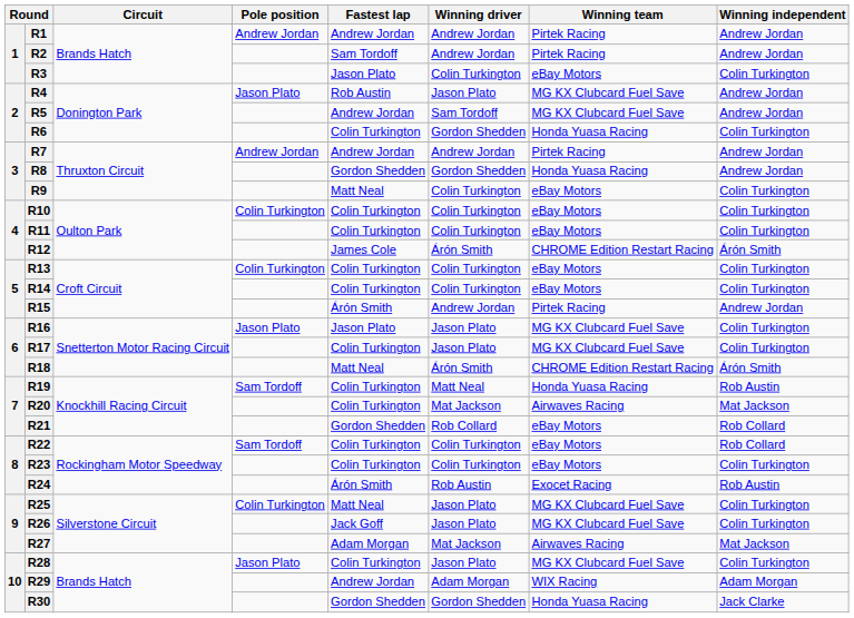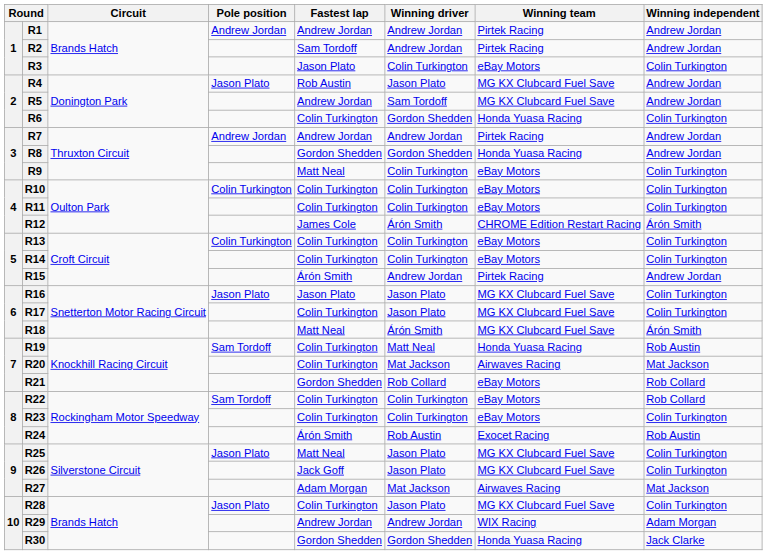R18 | Winning team: CHROME Edition Restart Racing -> MG KX Clubcard Fuel Save
R25 | Pole position: Colin Turkington -> Jason Plato
R29 | Winning driver: Adam Morgan -> Andrew Jordan
